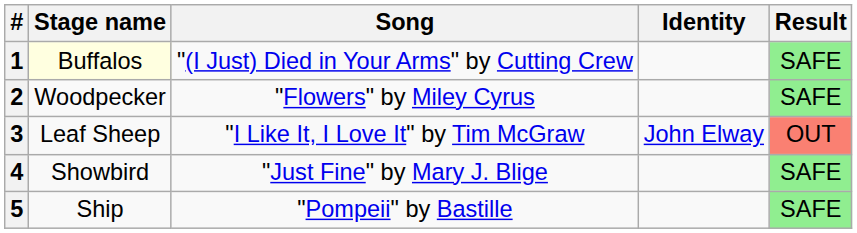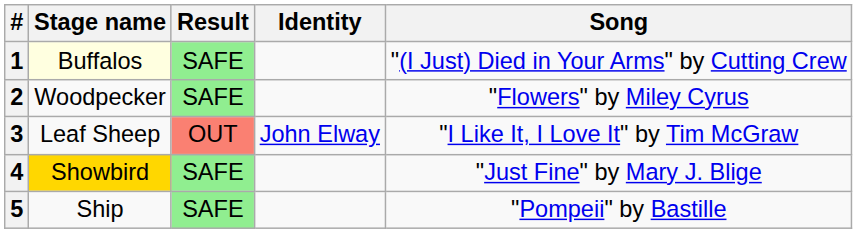columns swapped: Song <-> Result
4 | Stage name: no background -> gold background
